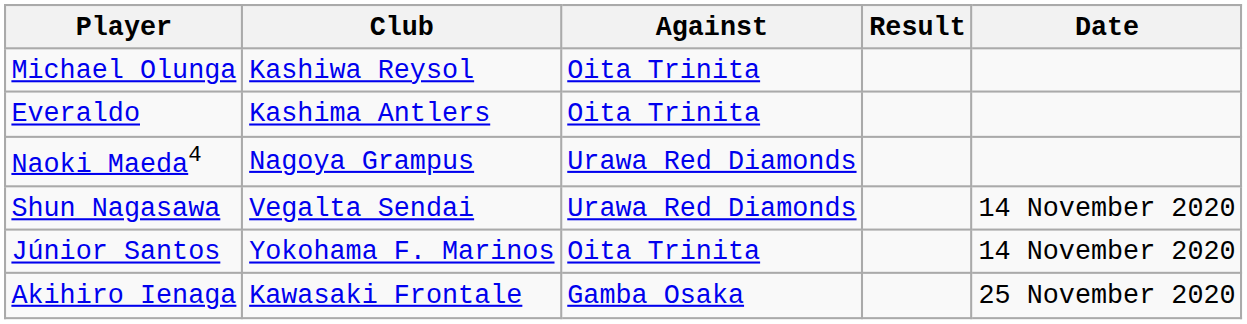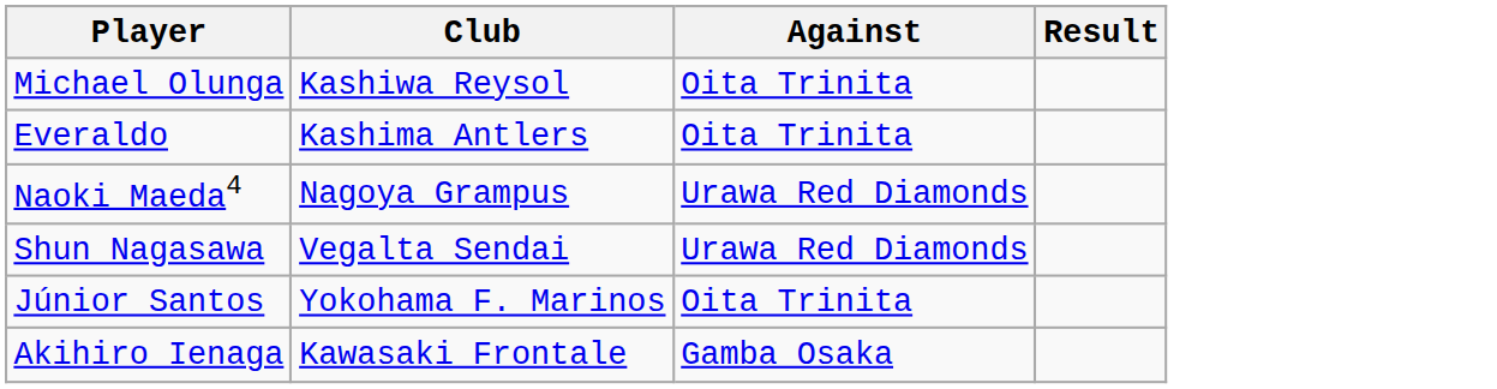- column: Date | 14 November 2020 | 14 November 2020 | 25 November 2020
